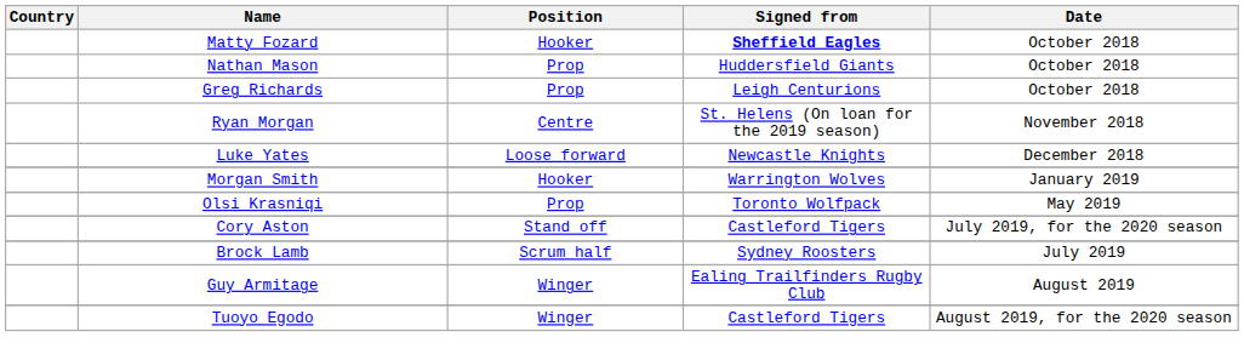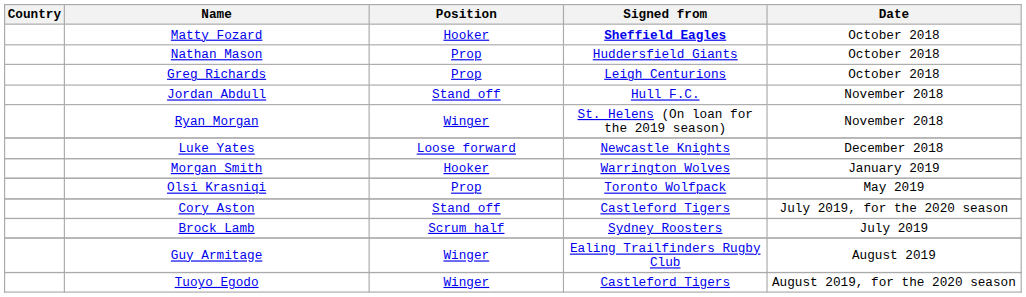+ row: Jordan Abdull | Stand off | Hull F.C. | November 2018
Ryan Morgan | Position: Centre -> Winger
